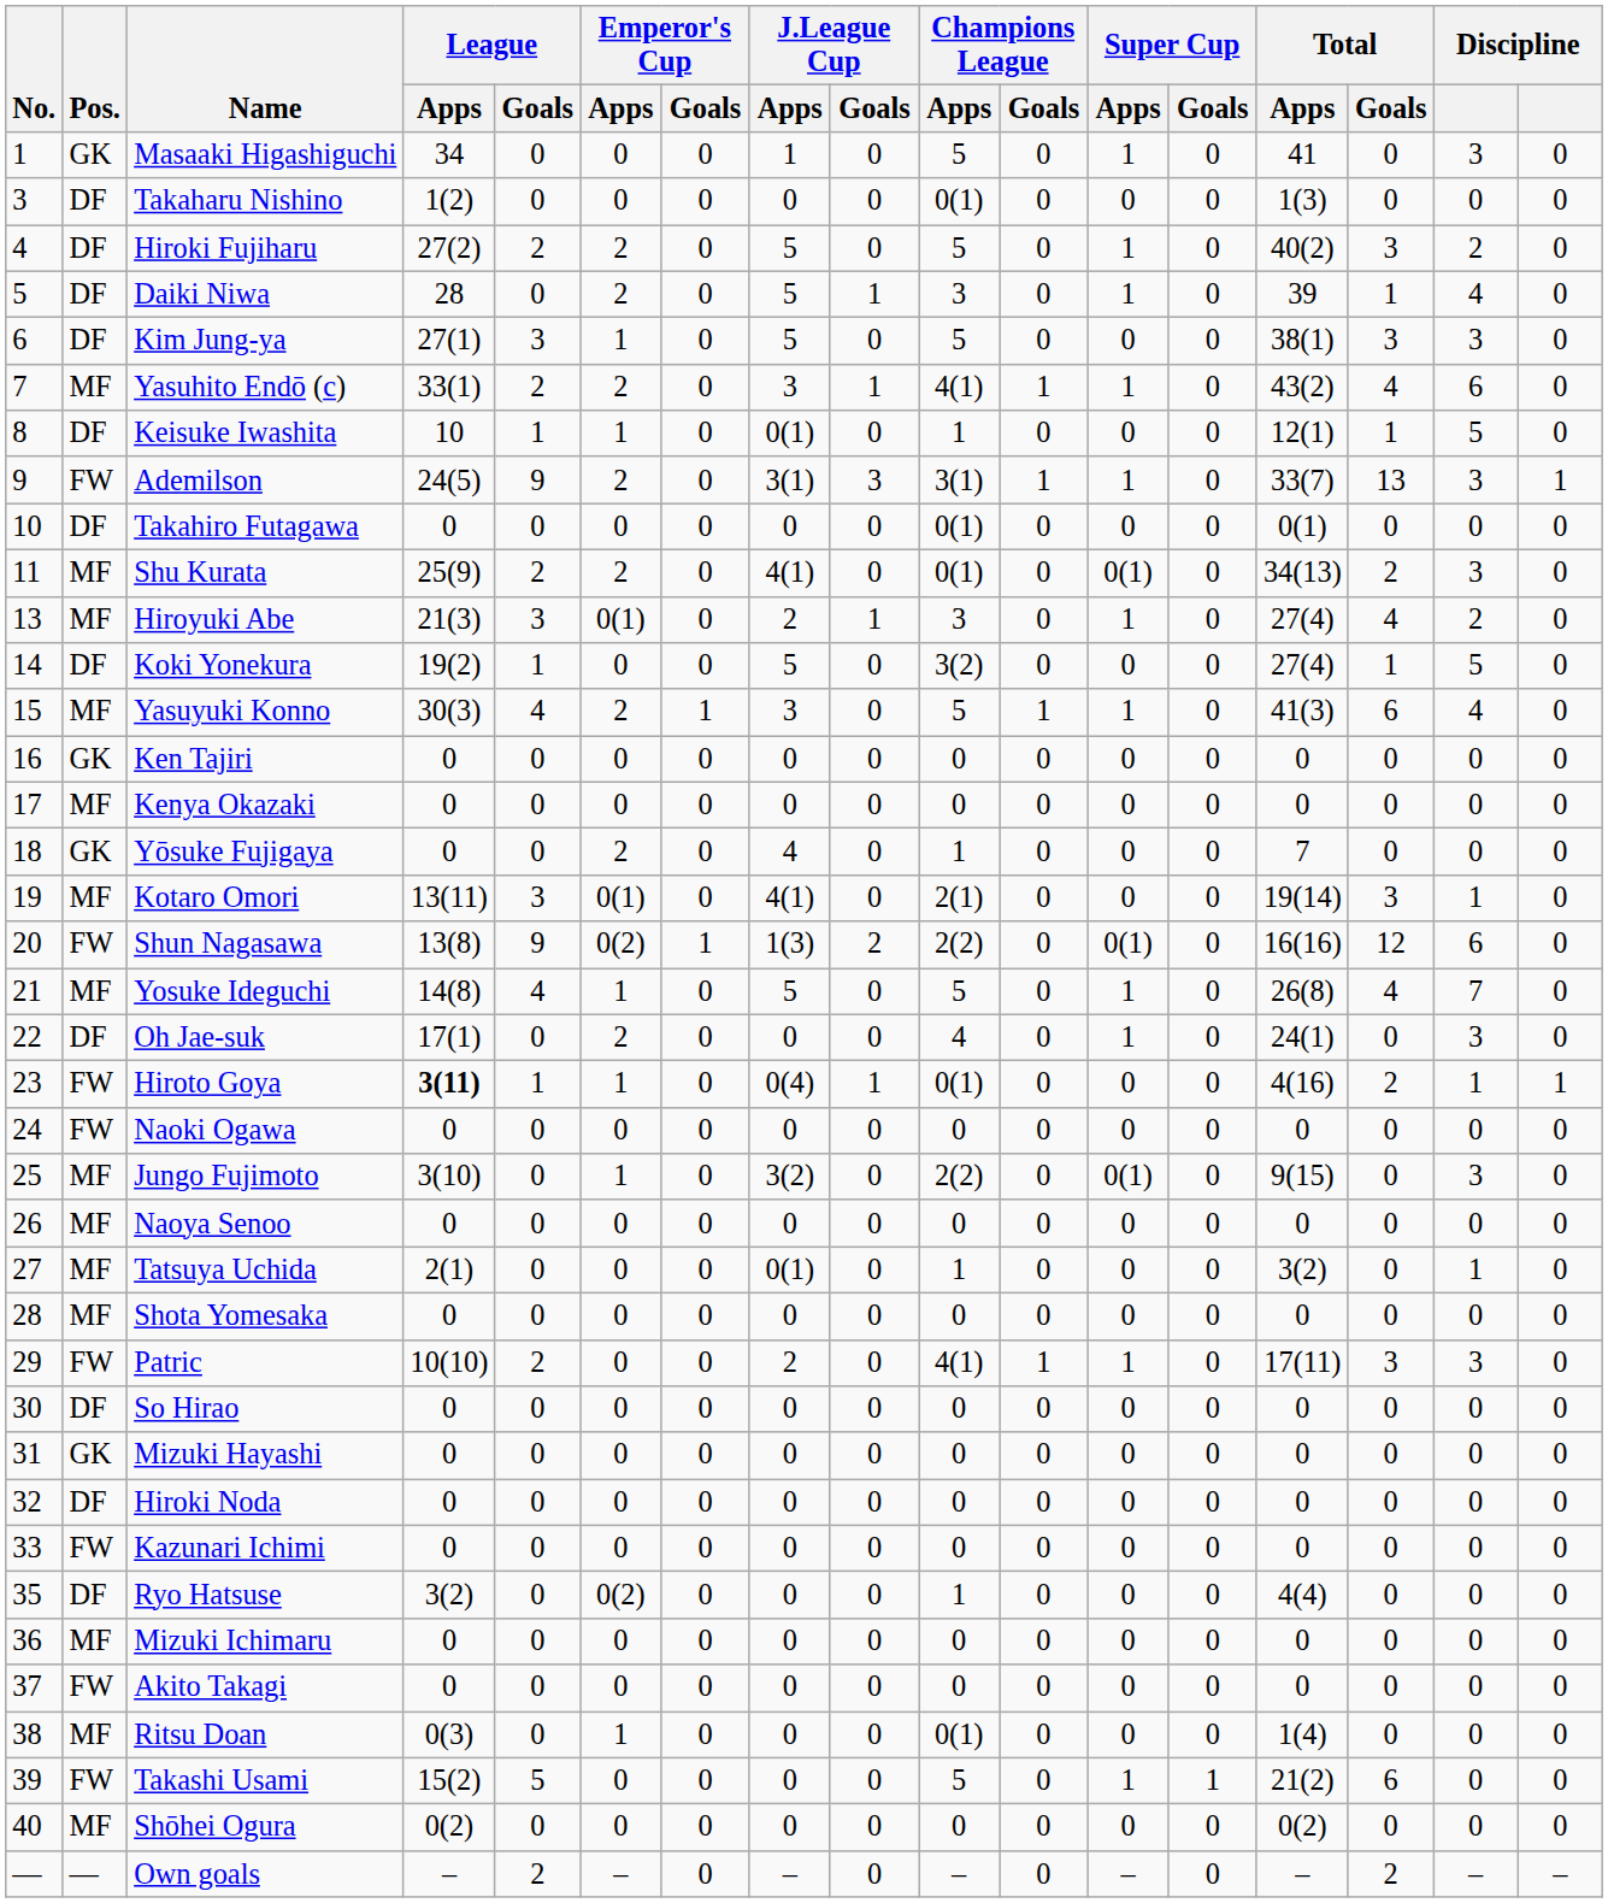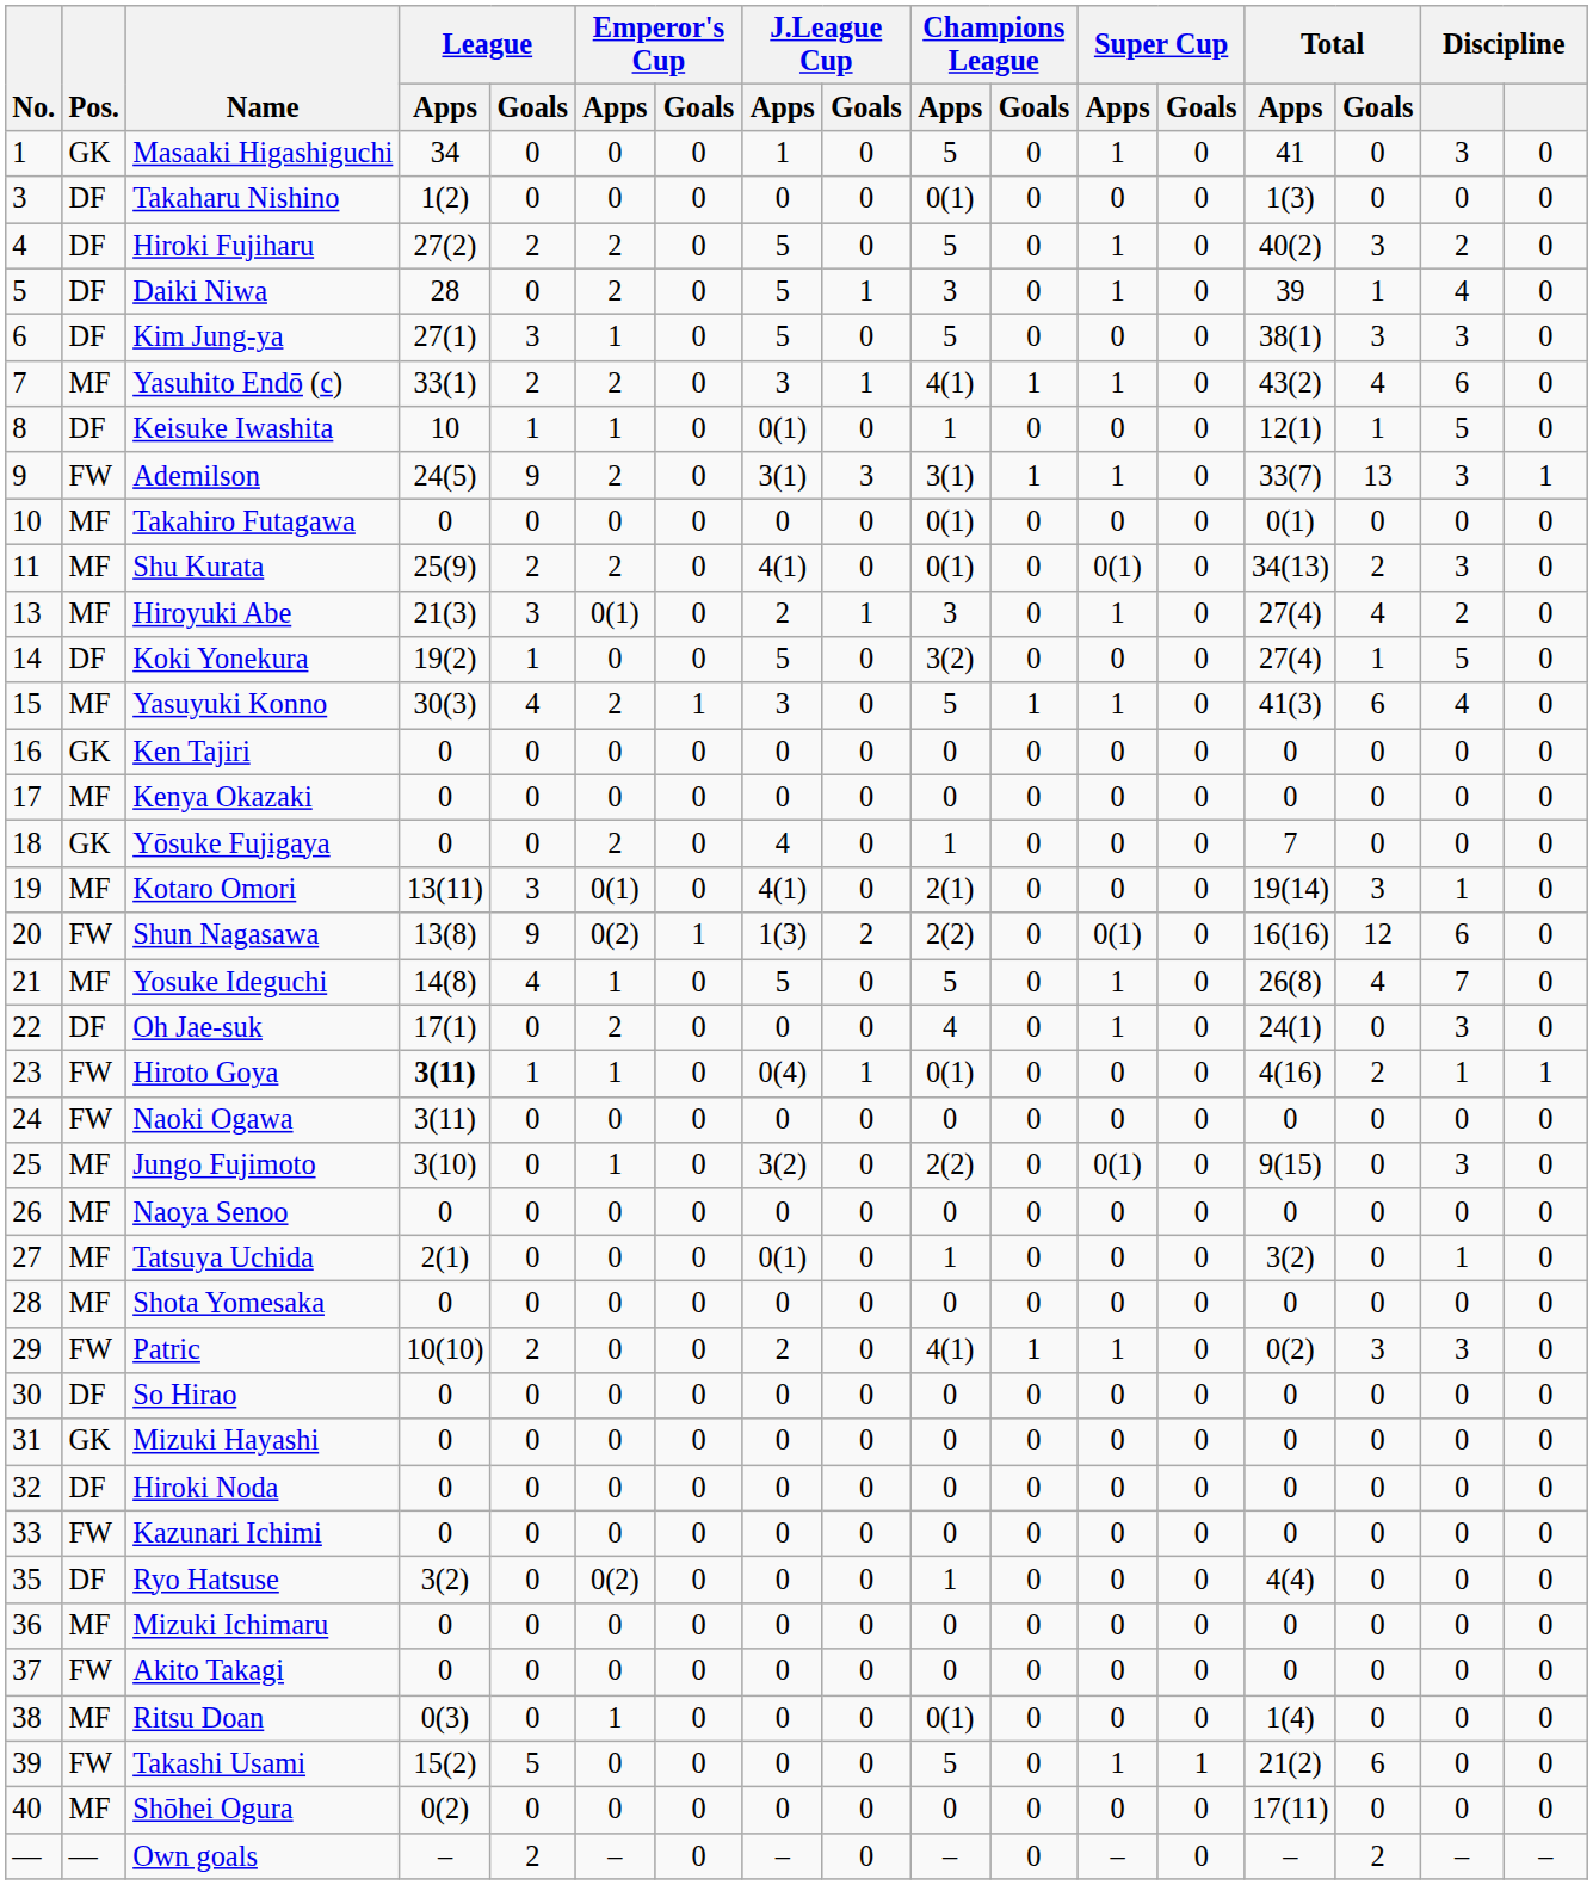Takahiro Futagawa | Pos.: DF -> MF
Naoki Ogawa | League / Apps: 0 -> 3(11)
Patric | Total / Apps: 17(11) -> 0(2)
Shōhei Ogura | Total / Apps: 0(2) -> 17(11)
